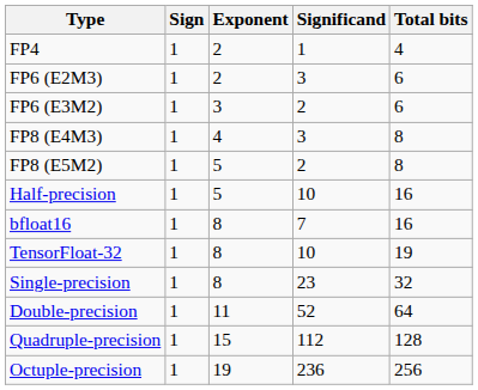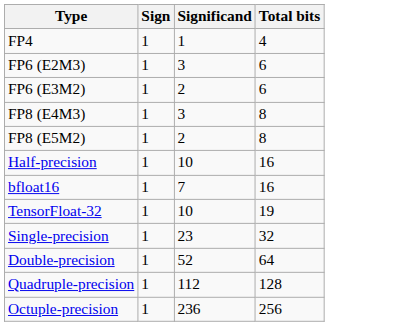- column: Exponent | 2 | 2 | 3 | 4 | 5 | 5 | 8 | 8 | 8 | 11 | 15 | 19
